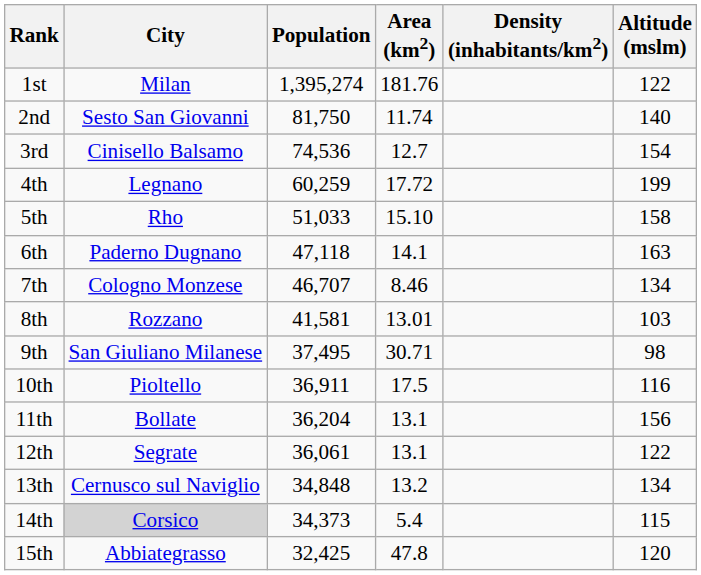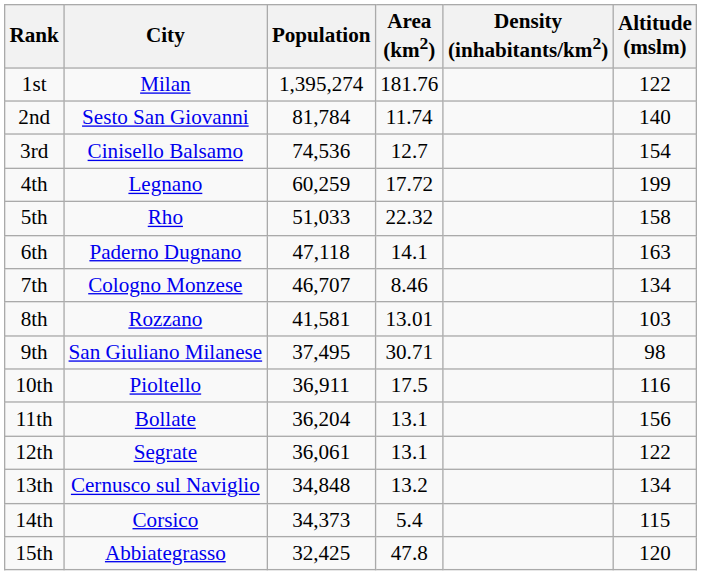2nd | Population: 81,750 -> 81,784
5th | Area (km2): 15.10 -> 22.32
14th | City: lightgrey background -> no background
